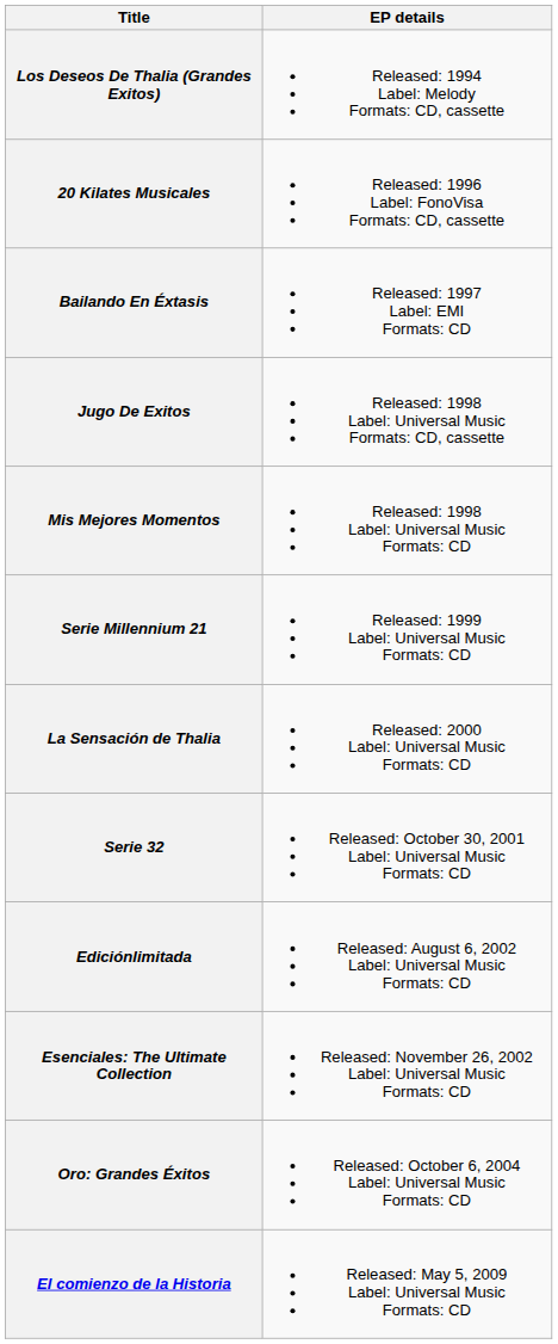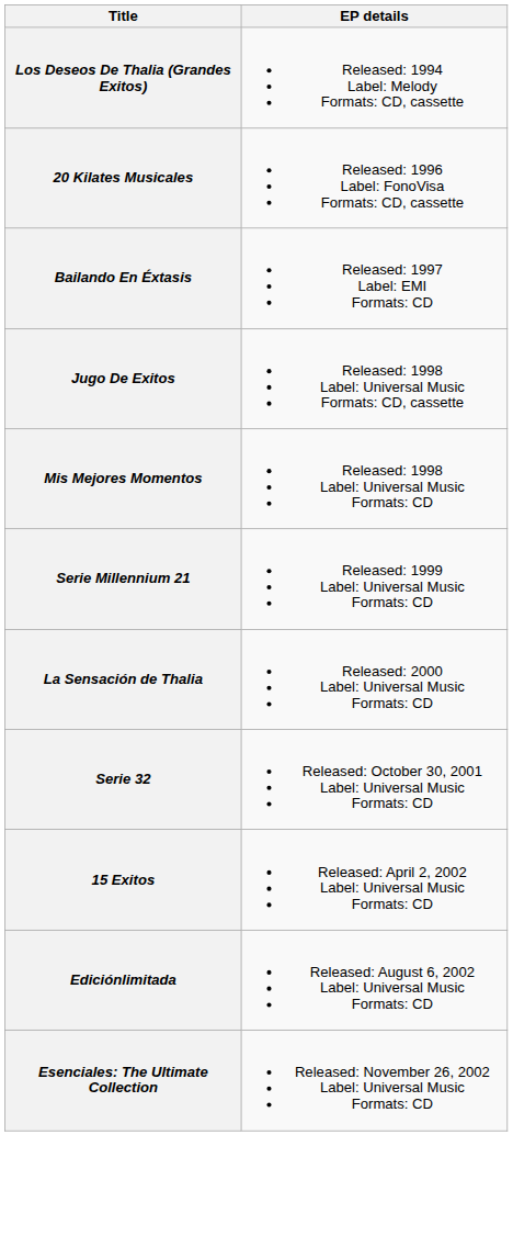+ row: 15 Exitos | Released: April 2, 2002 Label: Universal Music Formats: CD
- row: Oro: Grandes Éxitos | Released: October 6, 2004 Label: Universal Music Formats: CD
- row: El comienzo de la Historia | Released: May 5, 2009 Label: Universal Music Formats: CD
